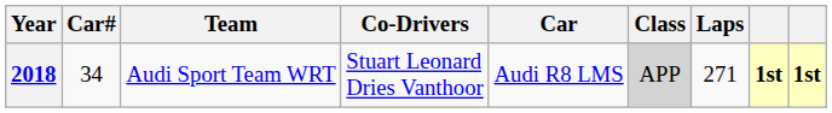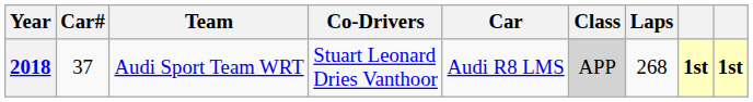2018 | Car#: 34 -> 37
2018 | Laps: 271 -> 268
